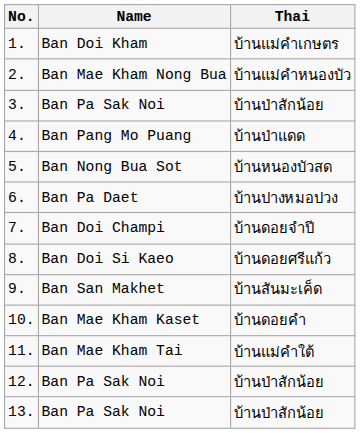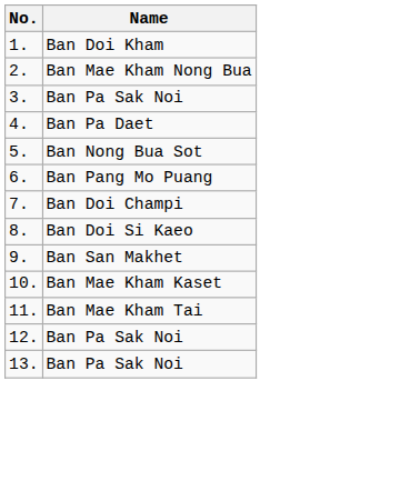- column: Thai | บ้านแม่คำเกษตร | บ้านแม่คำหนองบัว | บ้านป่าสักน้อย | บ้านป่าแดด | บ้านหนองบัวสด | บ้านปางหมอปวง | บ้านดอยจำปี | บ้านดอยศรีแก้ว | บ้านสันมะเค็ด | บ้านดอยคำ | บ้านแม่คำใต้ | บ้านป่าสักน้อย | บ้านป่าสักน้อย
4. | Name: Ban Pang Mo Puang -> Ban Pa Daet
6. | Name: Ban Pa Daet -> Ban Pang Mo Puang
